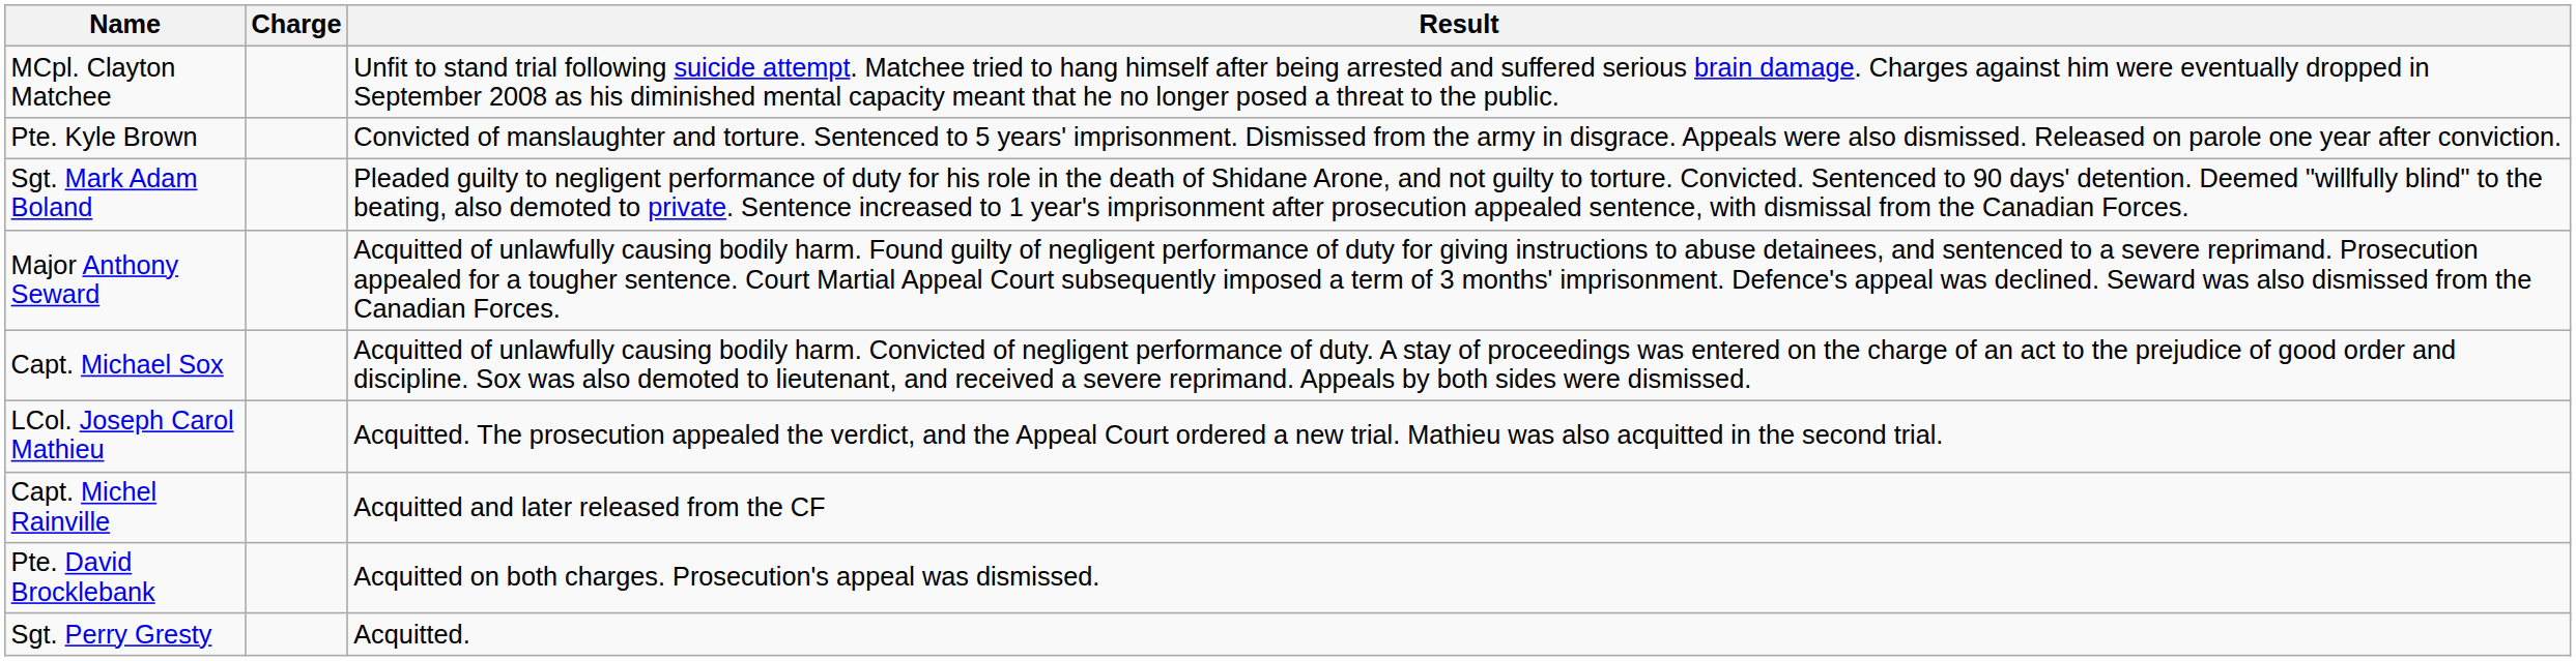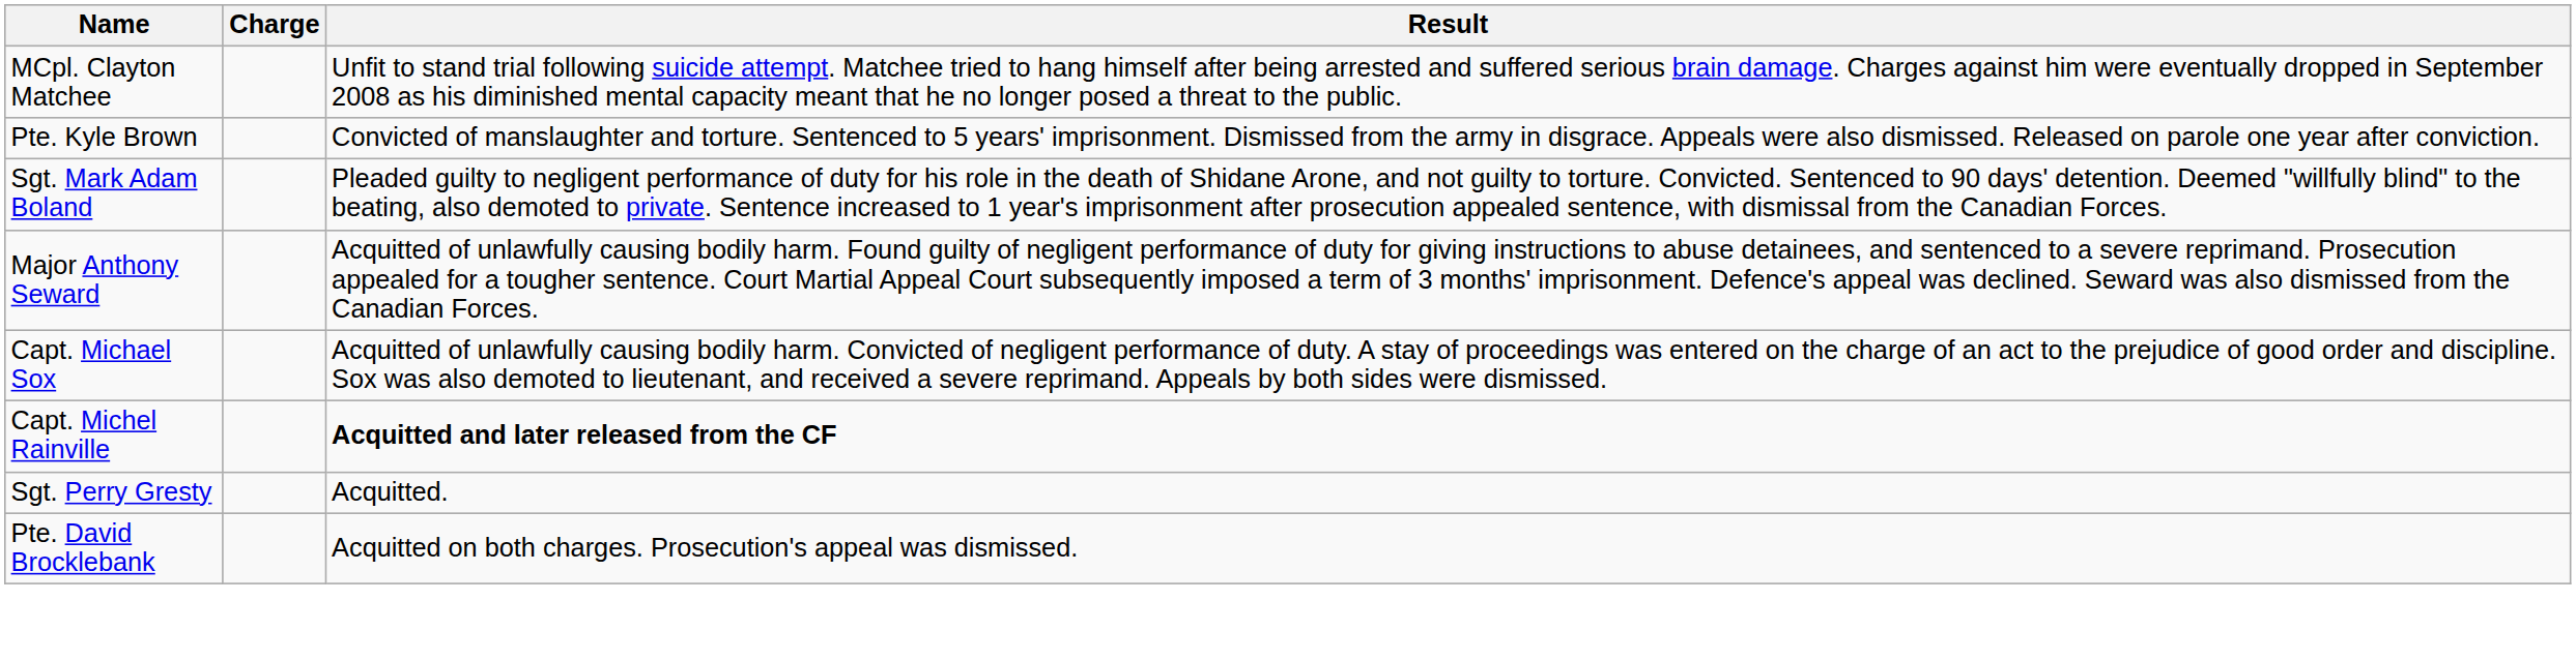- row: LCol. Joseph Carol Mathieu | Acquitted. The prosecution appealed the verdict, and the Appeal Court ordered a new trial. Mathieu was also acquitted in the second trial.
Capt. Michel Rainville | Result: normal -> bold
rows swapped: Sgt. Perry Gresty <-> Pte. David Brocklebank
